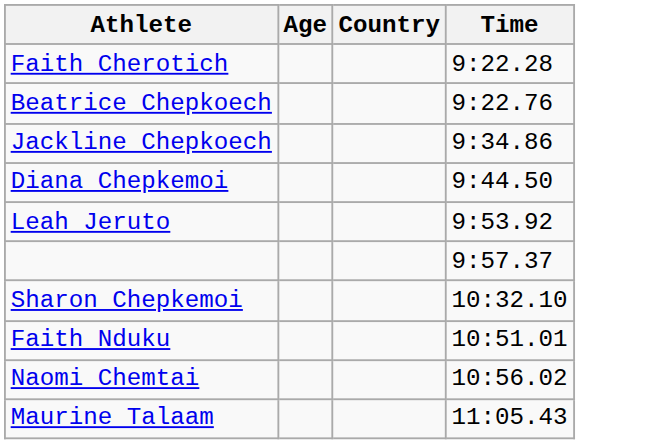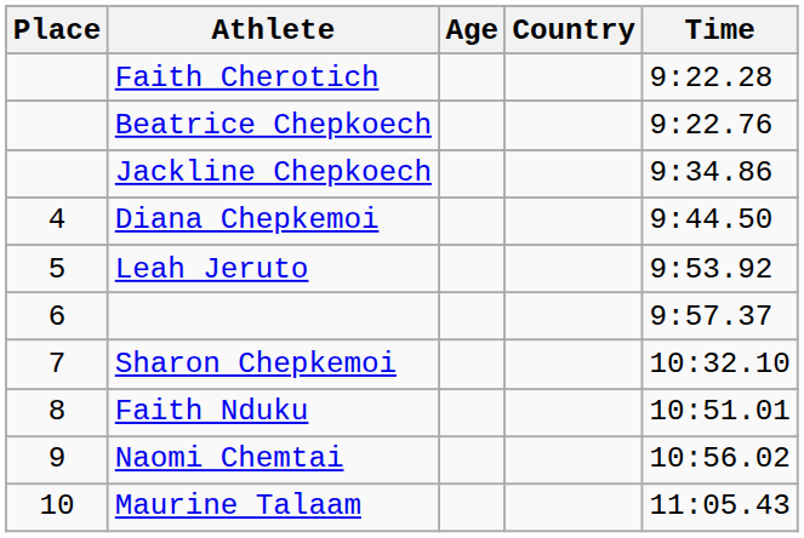+ column: Place | 4 | 5 | 6 | 7 | 8 | 9 | 10
